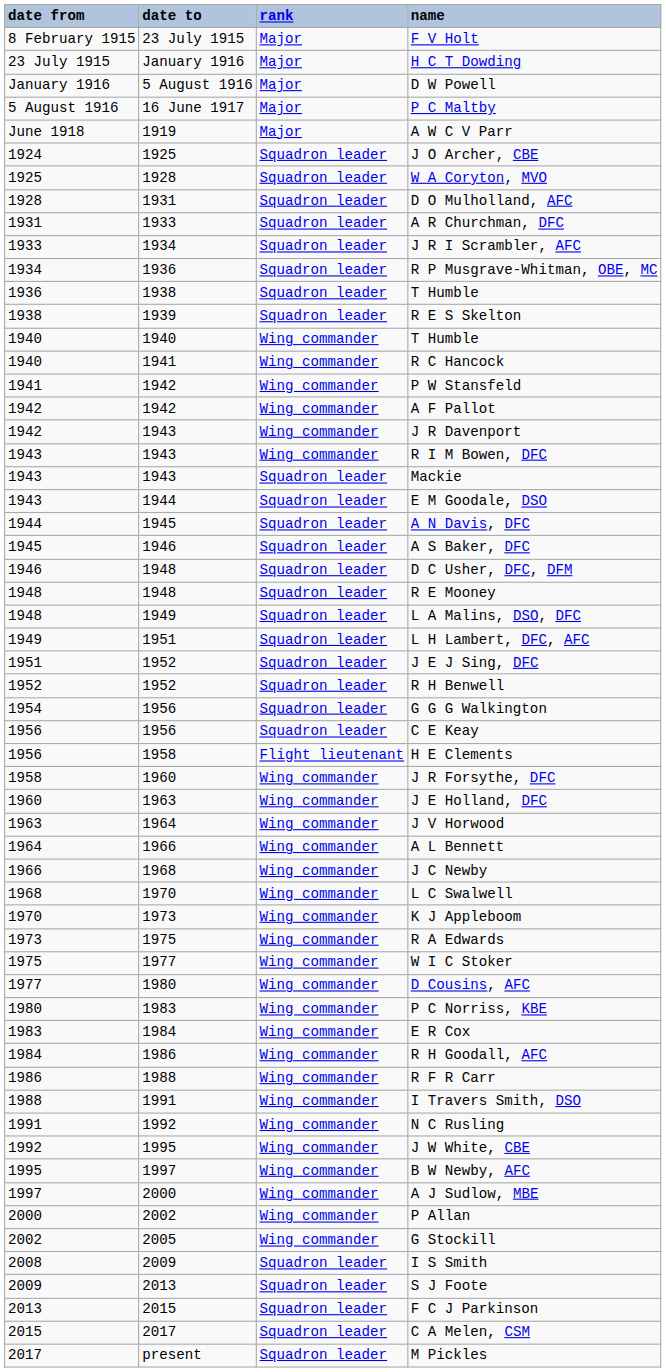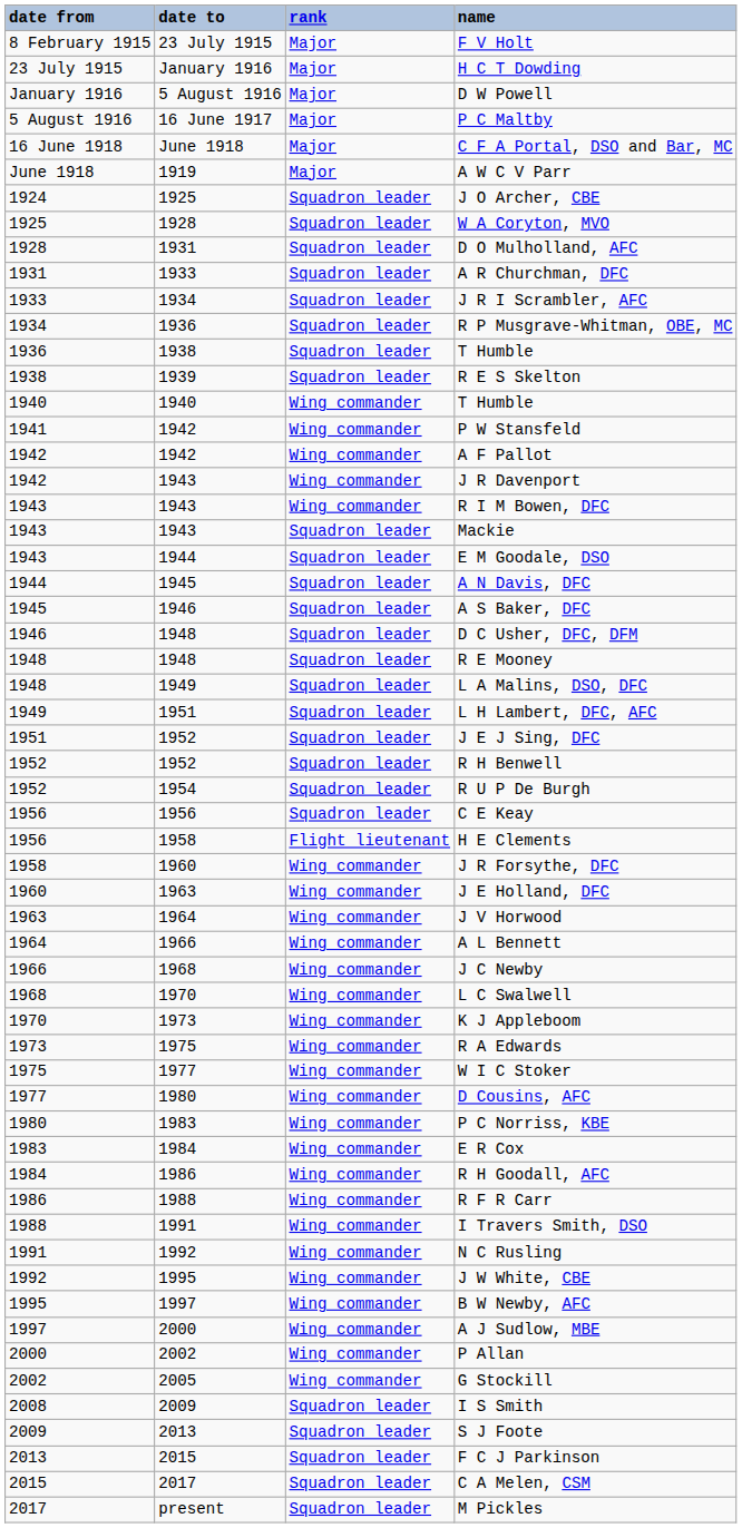+ row: 16 June 1918 | June 1918 | Major | C F A Portal, DSO and Bar, MC
- row: 1940 | 1941 | Wing commander | R C Hancock
+ row: 1952 | 1954 | Squadron leader | R U P De Burgh
- row: 1954 | 1956 | Squadron leader | G G G Walkington
